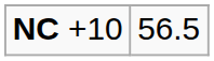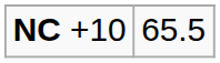NC +10 | column 2: 56.5 -> 65.5
